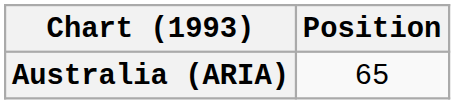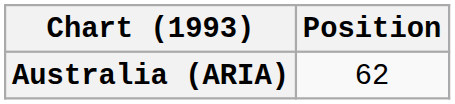Australia (ARIA) | Position: 65 -> 62
